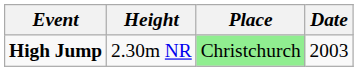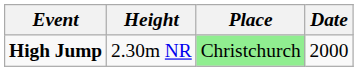High Jump | Date: 2003 -> 2000
